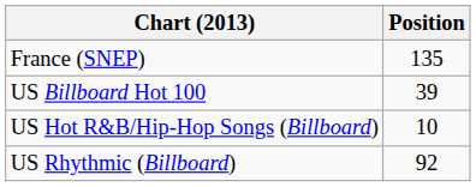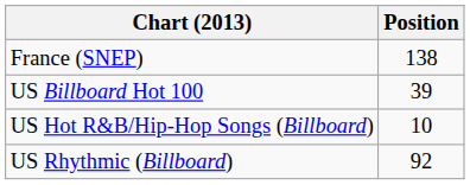France (SNEP) | Position: 135 -> 138
